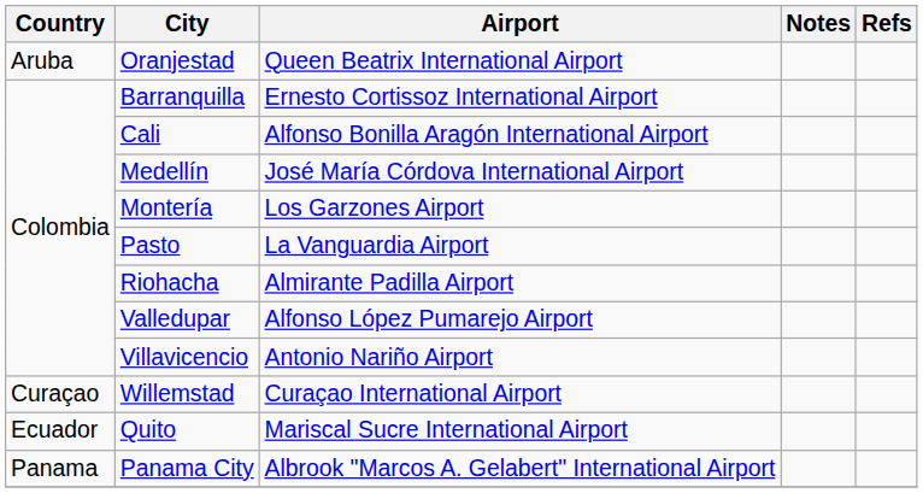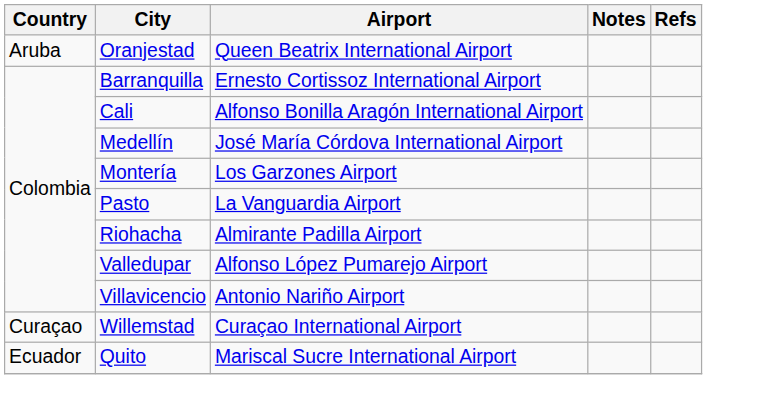- row: Panama | Panama City | Albrook "Marcos A. Gelabert" International Airport
